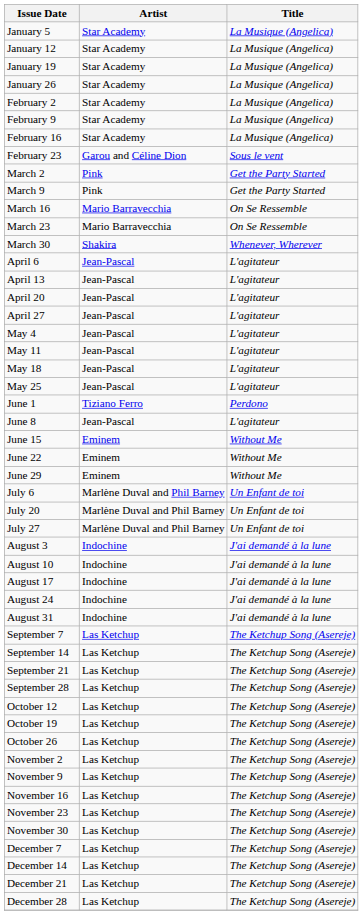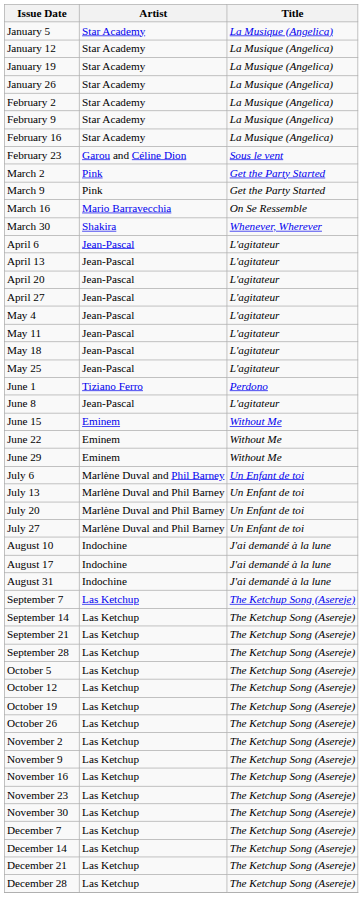- row: March 23 | Mario Barravecchia | On Se Ressemble
+ row: July 13 | Marlène Duval and Phil Barney | Un Enfant de toi
- row: August 3 | Indochine | J'ai demandé à la lune
- row: August 24 | Indochine | J'ai demandé à la lune
+ row: October 5 | Las Ketchup | The Ketchup Song (Asereje)
